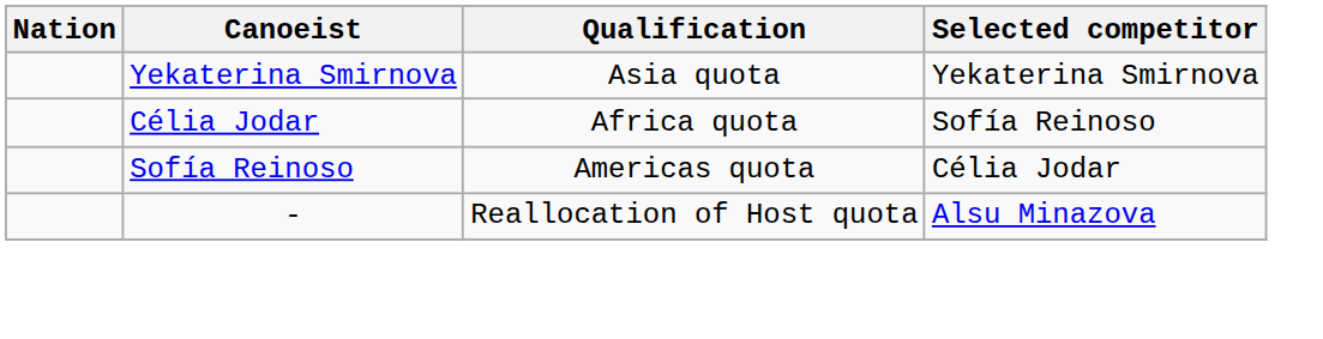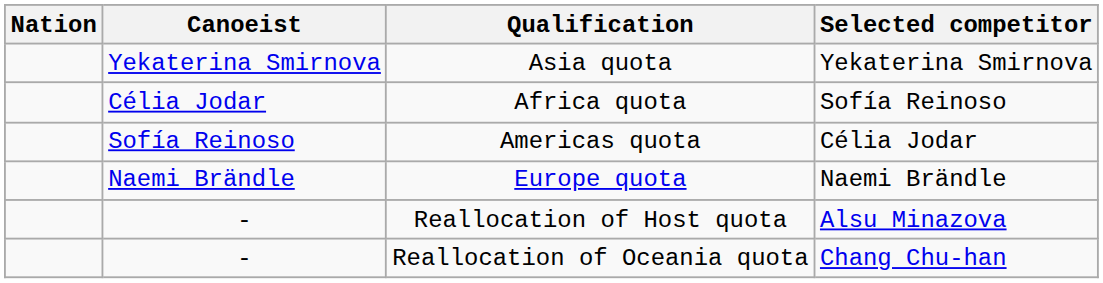+ row: Naemi Brändle | Europe quota | Naemi Brändle
+ row: - | Reallocation of Oceania quota | Chang Chu-han
